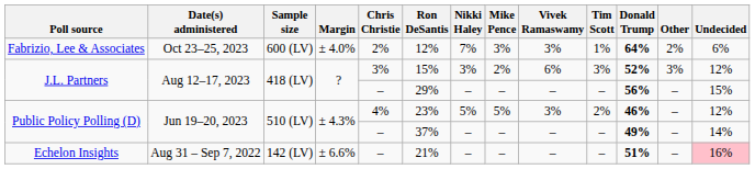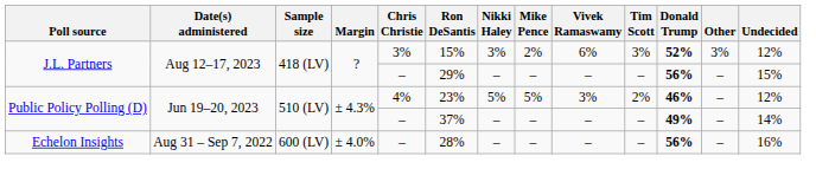- row: Fabrizio, Lee & Associates | Oct 23–25, 2023 | 600 (LV) | ± 4.0% | 2% | 12% | 7% | 3% | 3% | 1% | 64% | 2% | 6%
Echelon Insights | Sample size: 142 (LV) -> 600 (LV)
Echelon Insights | Margin: ± 6.6% -> ± 4.0%
Echelon Insights | Ron DeSantis: 21% -> 28%
Echelon Insights | Donald Trump: 51% -> 56%
Echelon Insights | Undecided: pink background -> no background
